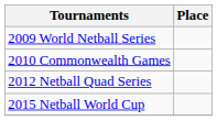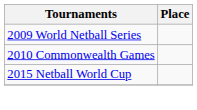- row: 2012 Netball Quad Series
